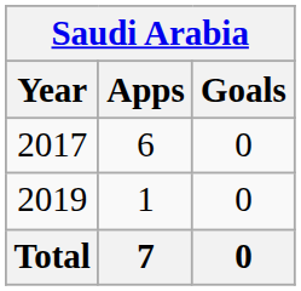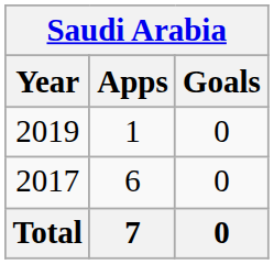rows swapped: 2017 <-> 2019
